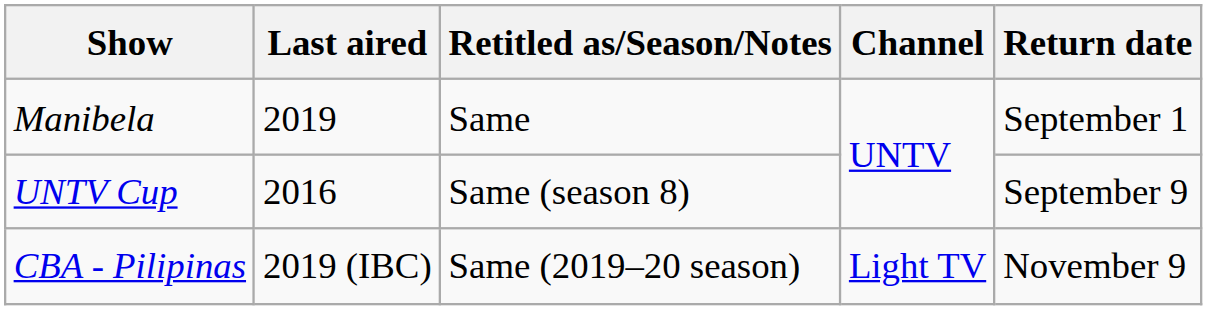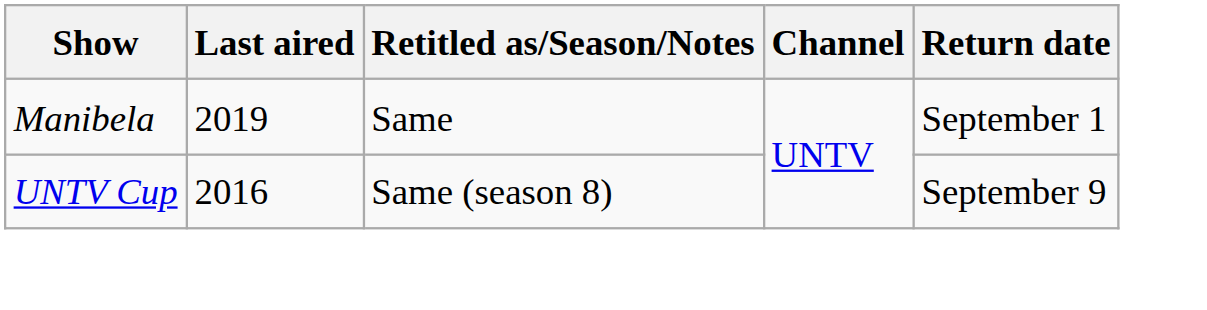- row: CBA - Pilipinas | 2019 (IBC) | Same (2019–20 season) | Light TV | November 9
